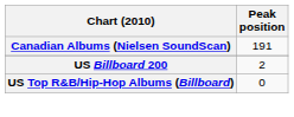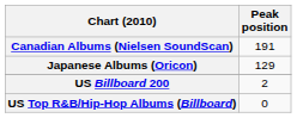+ row: Japanese Albums (Oricon) | 129
